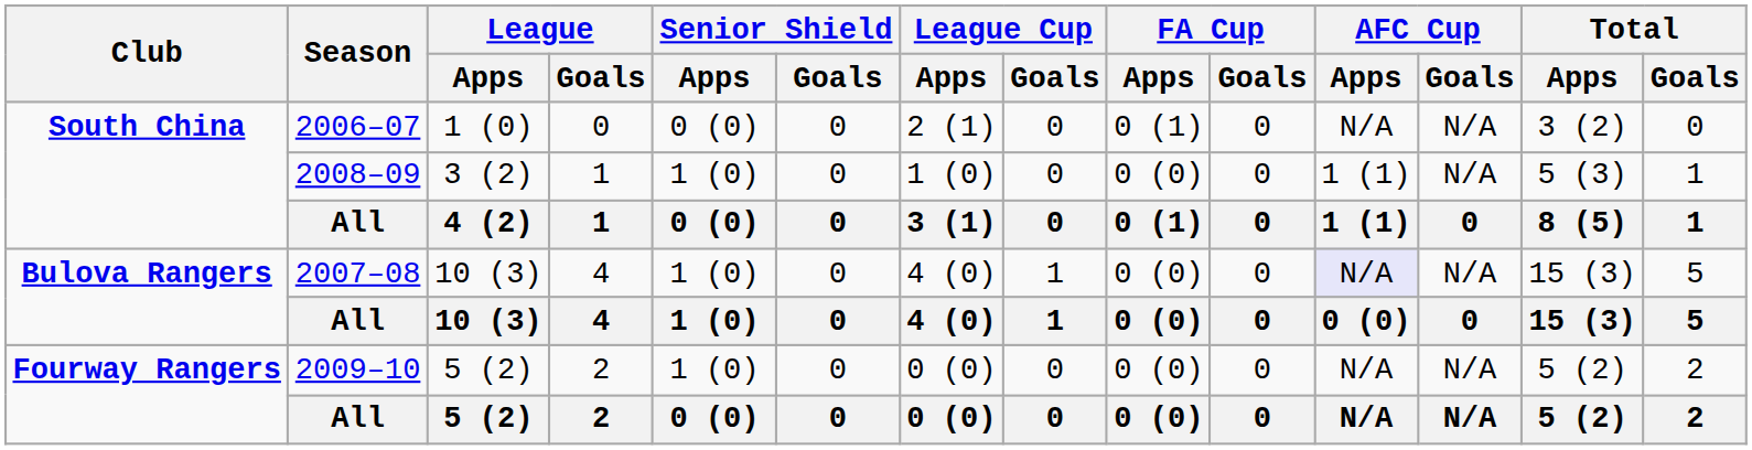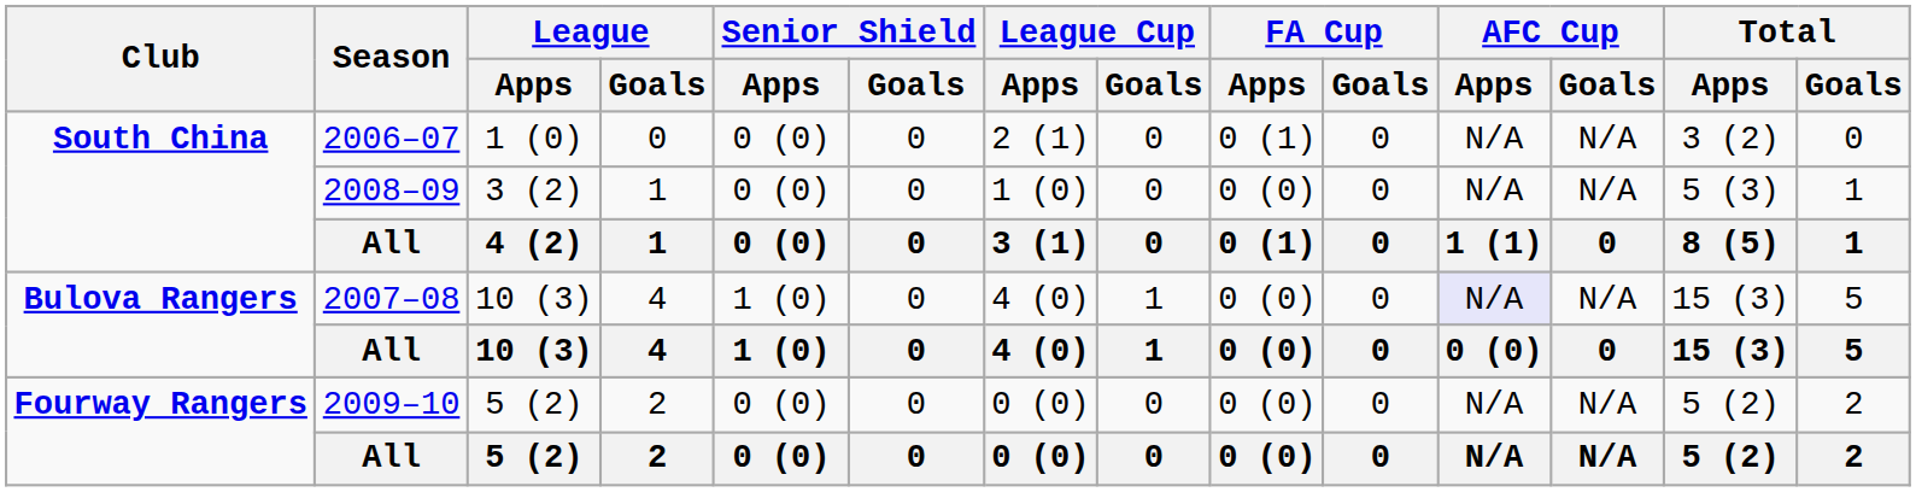2008–09 | Senior Shield / Apps: 1 (0) -> 0 (0)
2008–09 | AFC Cup / Apps: 1 (1) -> N/A
2009–10 | Senior Shield / Apps: 1 (0) -> 0 (0)
